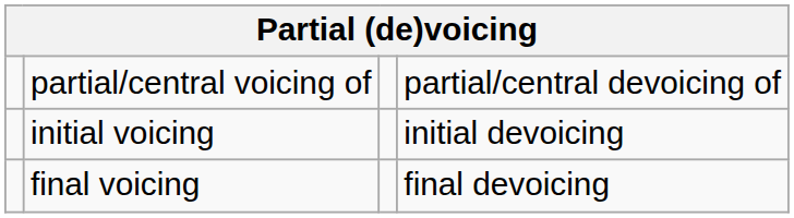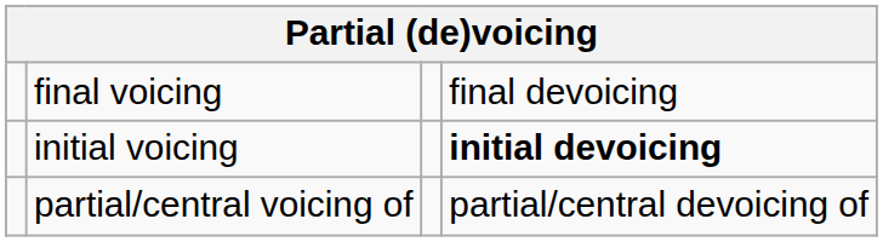rows swapped: partial/central voicing of <-> final voicing
initial voicing | column 4: normal -> bold
